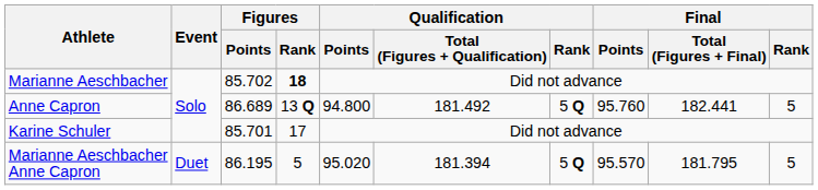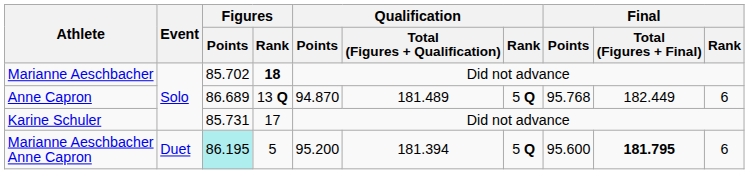Anne Capron | Qualification / Points: 94.800 -> 94.870
Anne Capron | Qualification / Total (Figures + Qualification): 181.492 -> 181.489
Anne Capron | Final / Points: 95.760 -> 95.768
Anne Capron | Final / Total (Figures + Final): 182.441 -> 182.449
Anne Capron | Final / Rank: 5 -> 6
Karine Schuler | Figures / Points: 85.701 -> 85.731
Marianne Aeschbacher Anne Capron | Figures / Points: no background -> paleturquoise background
Marianne Aeschbacher Anne Capron | Qualification / Points: 95.020 -> 95.200
Marianne Aeschbacher Anne Capron | Final / Points: 95.570 -> 95.600
Marianne Aeschbacher Anne Capron | Final / Total (Figures + Final): normal -> bold
Marianne Aeschbacher Anne Capron | Final / Rank: 5 -> 6
